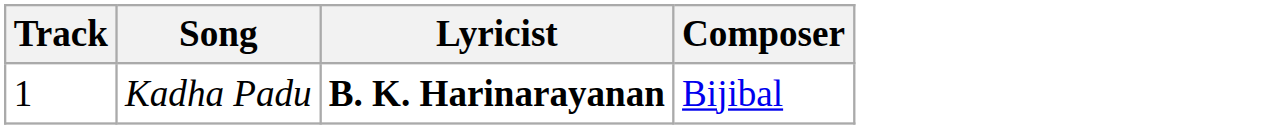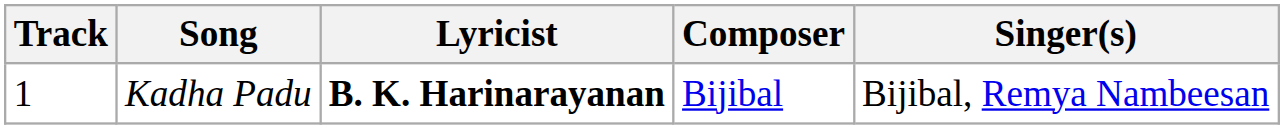+ column: Singer(s) | Bijibal, Remya Nambeesan
